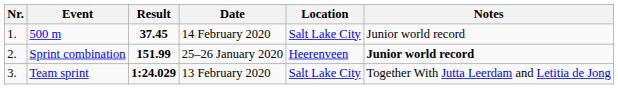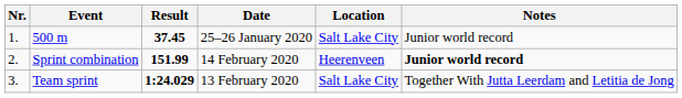500 m | Date: 14 February 2020 -> 25–26 January 2020
Sprint combination | Date: 25–26 January 2020 -> 14 February 2020
